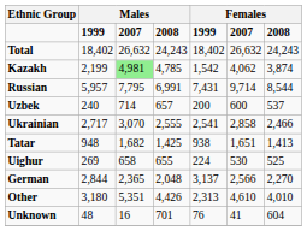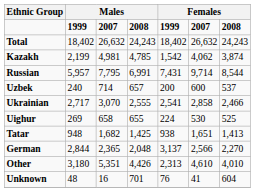Kazakh | column 3: lightgreen background -> no background
rows swapped: Uighur <-> Tatar
